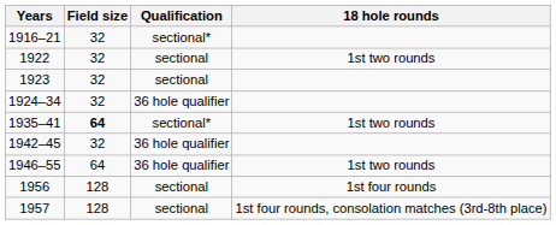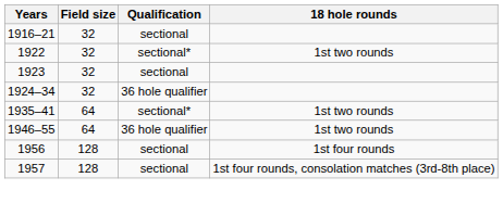1916–21 | Qualification: sectional* -> sectional
1922 | Qualification: sectional -> sectional*
1935–41 | Field size: bold -> normal
- row: 1942–45 | 32 | 36 hole qualifier
